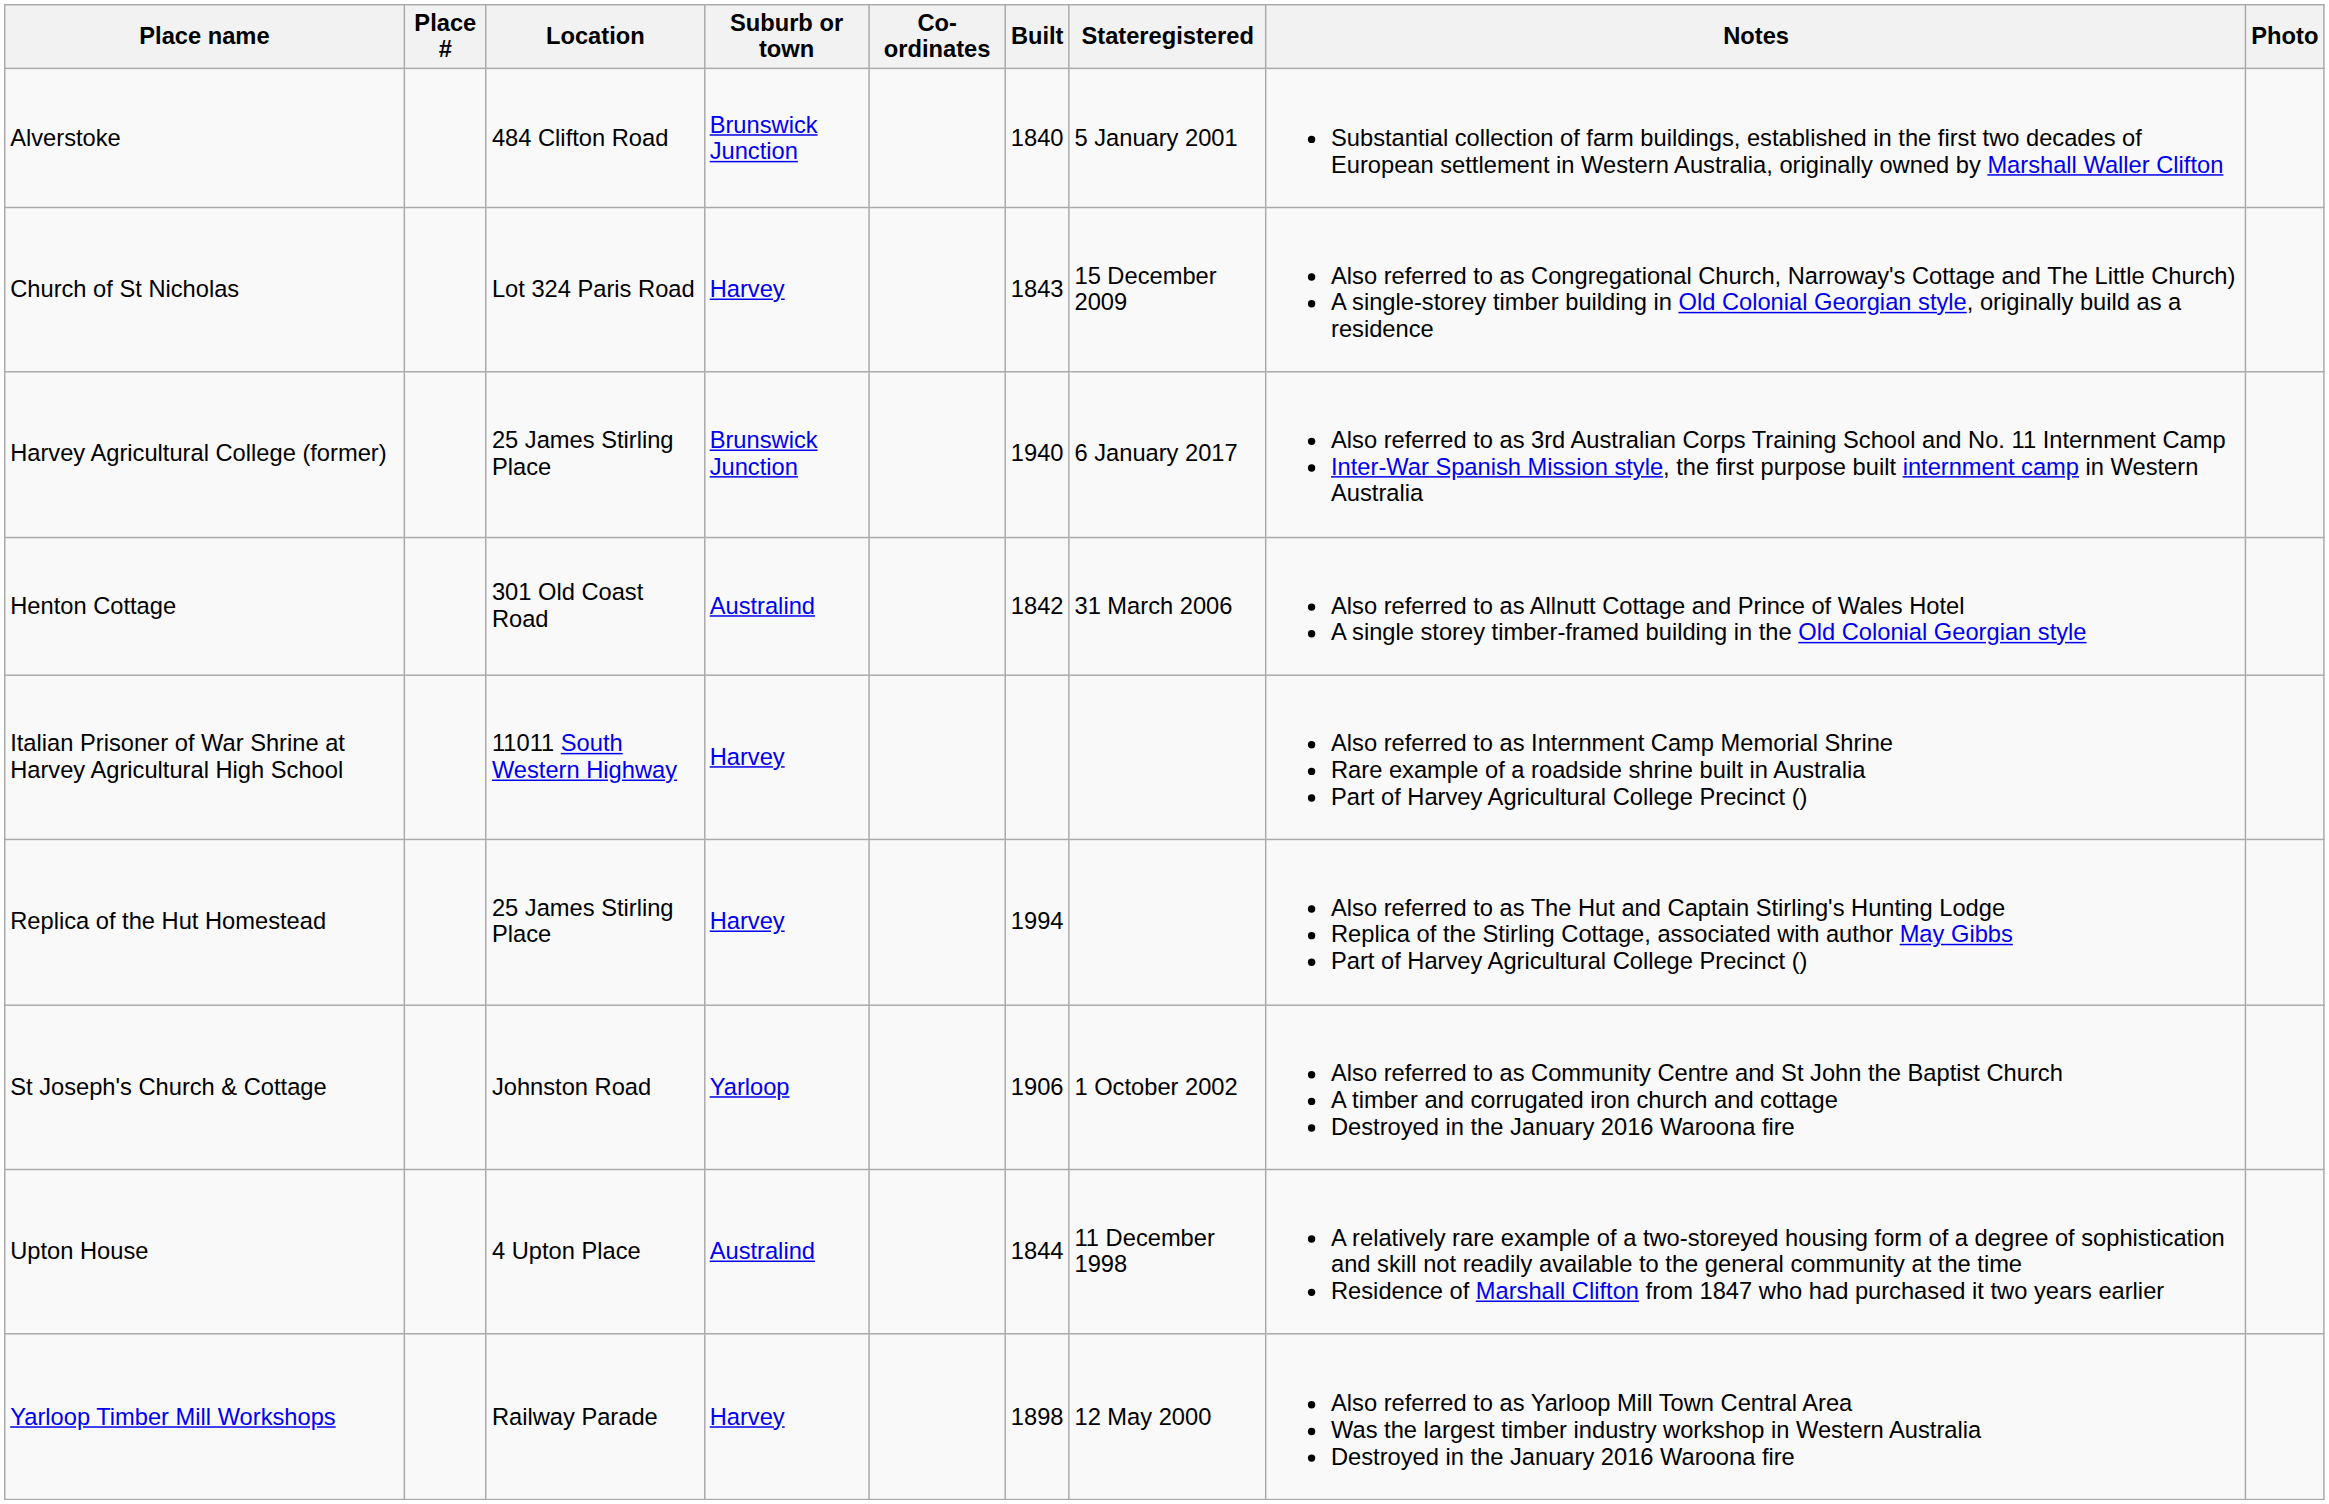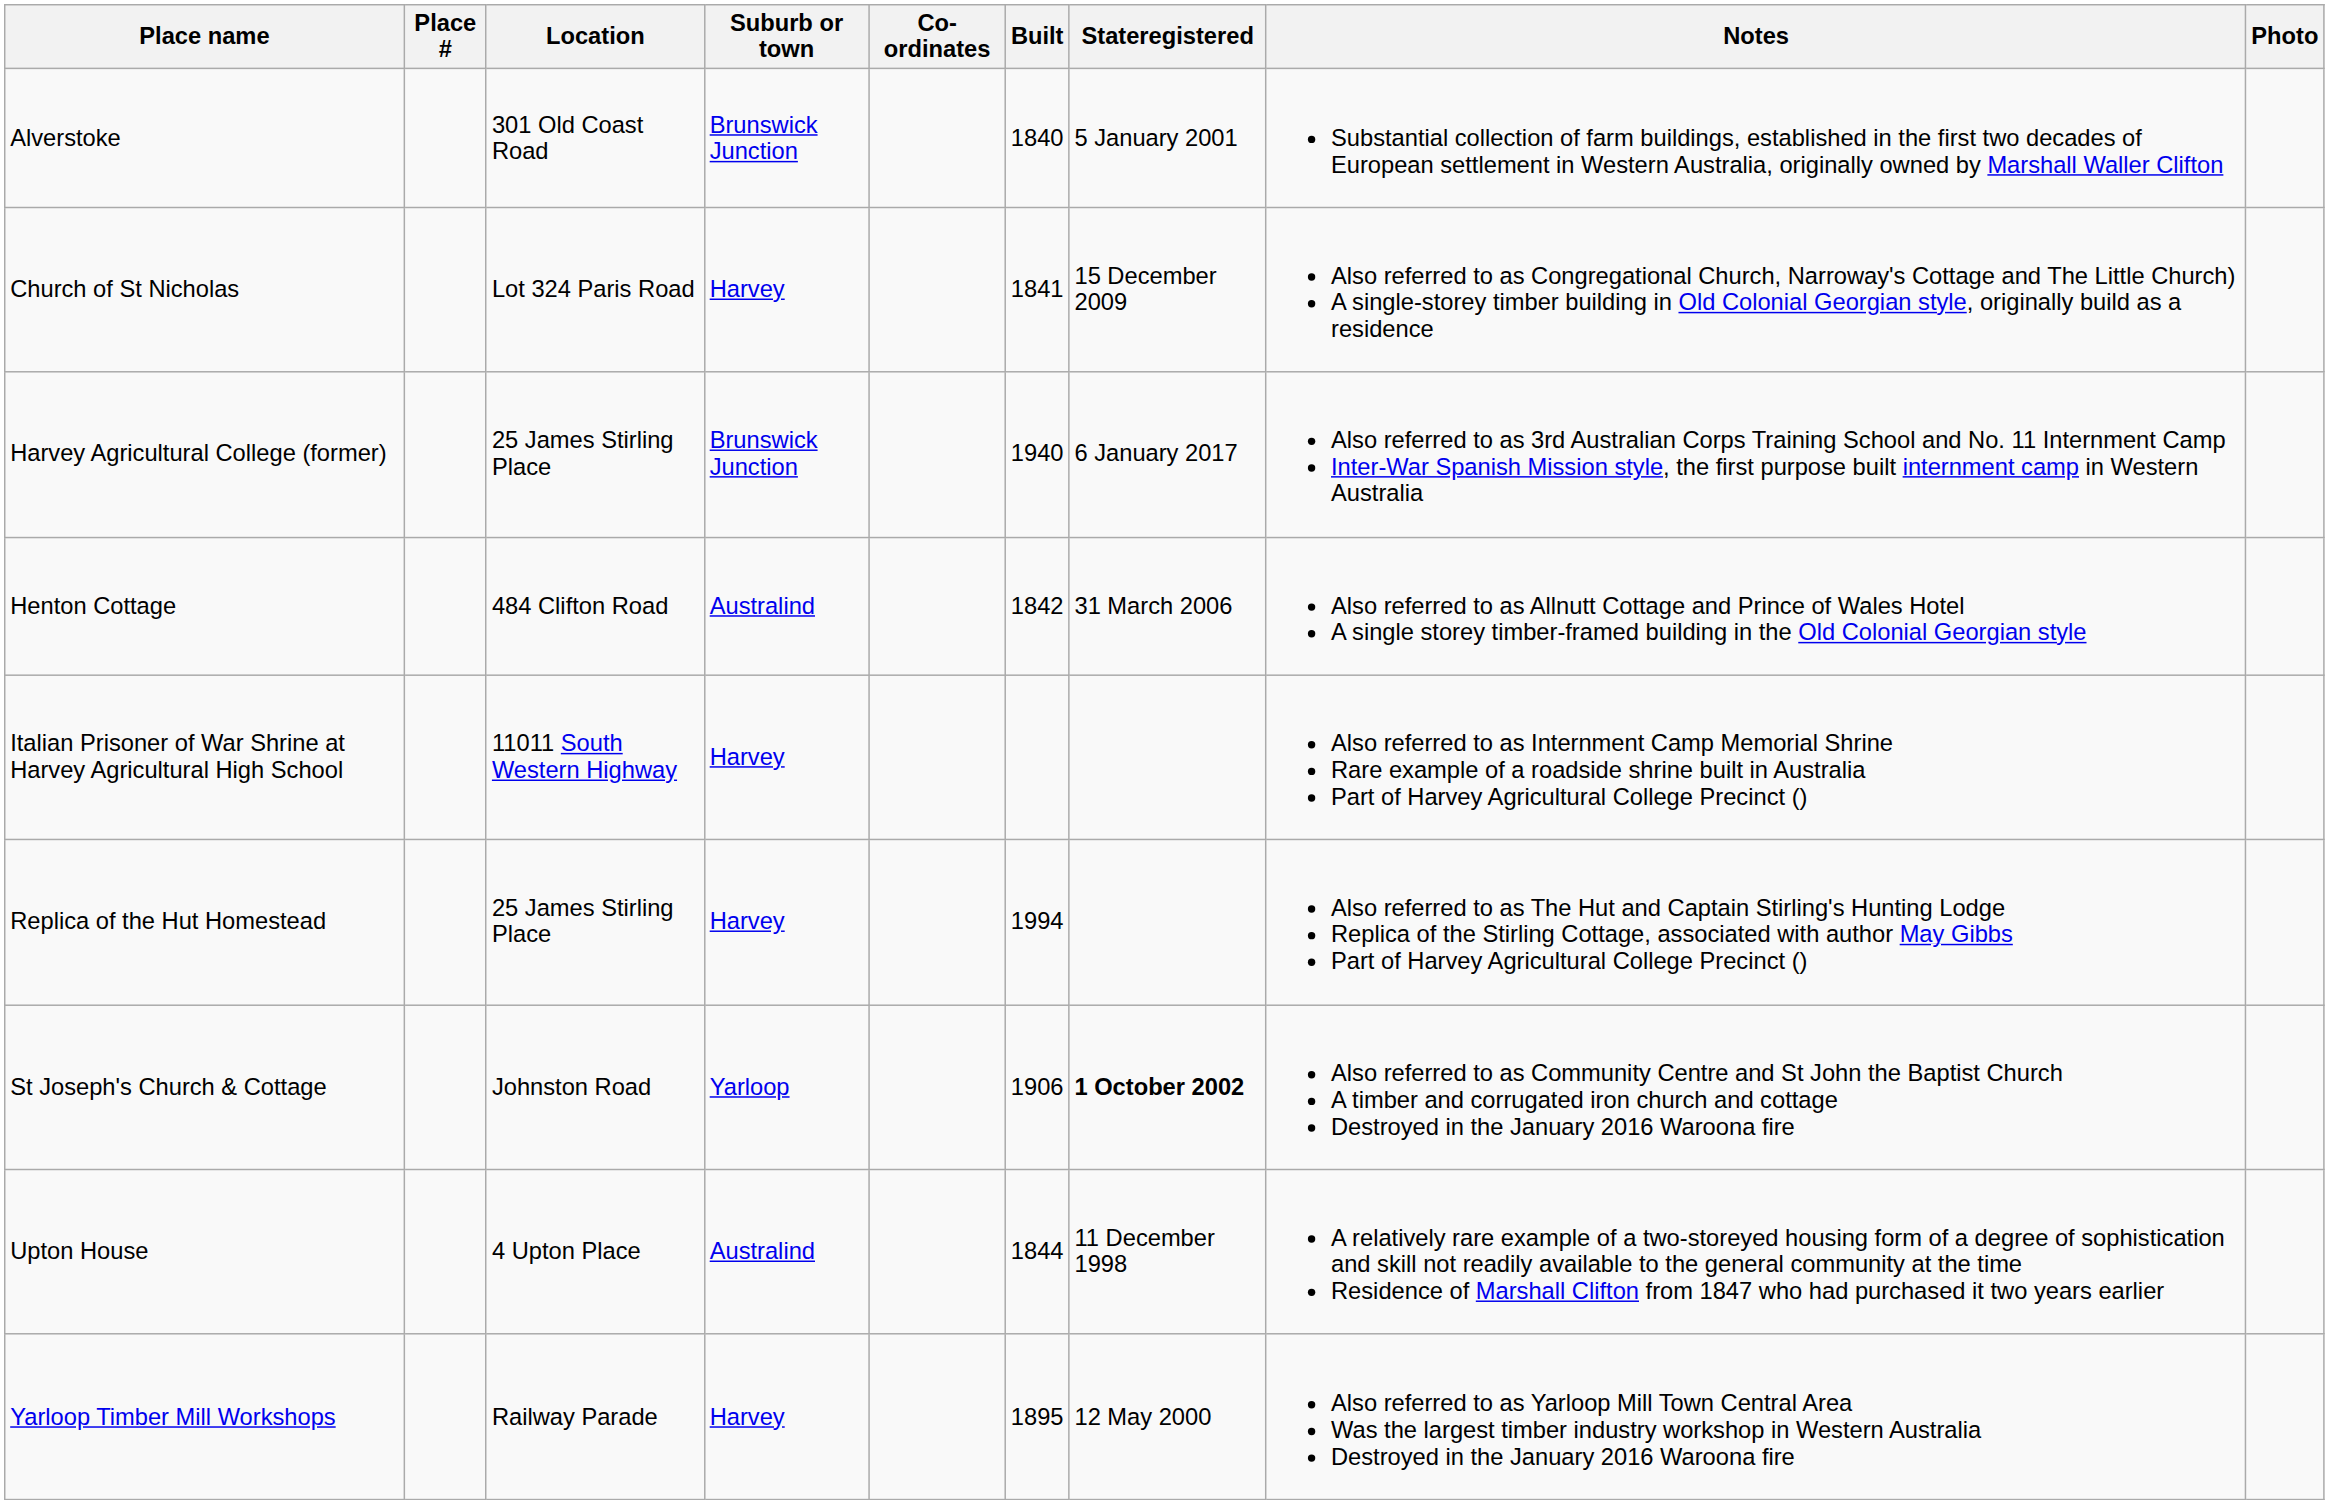Alverstoke | Location: 484 Clifton Road -> 301 Old Coast Road
Church of St Nicholas | Built: 1843 -> 1841
Henton Cottage | Location: 301 Old Coast Road -> 484 Clifton Road
St Joseph's Church & Cottage | Stateregistered: normal -> bold
Yarloop Timber Mill Workshops | Built: 1898 -> 1895
